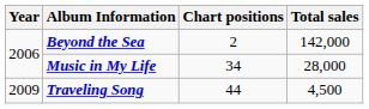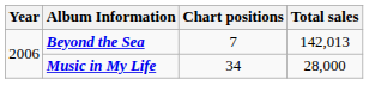Beyond the Sea | Chart positions: 2 -> 7
Beyond the Sea | Total sales: 142,000 -> 142,013
- row: 2009 | Traveling Song | 44 | 4,500
